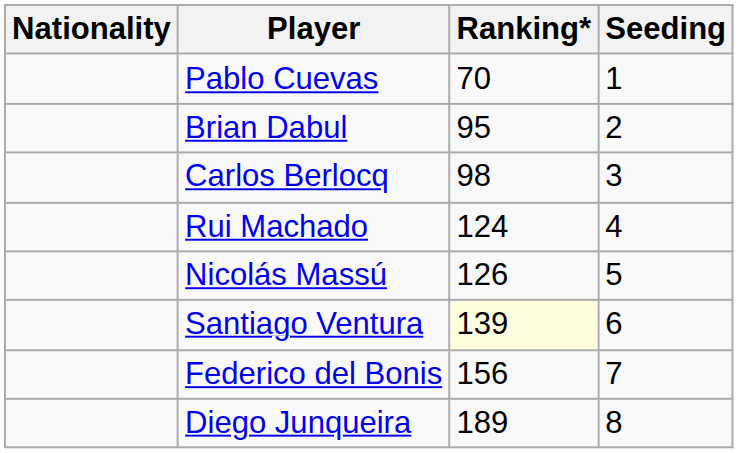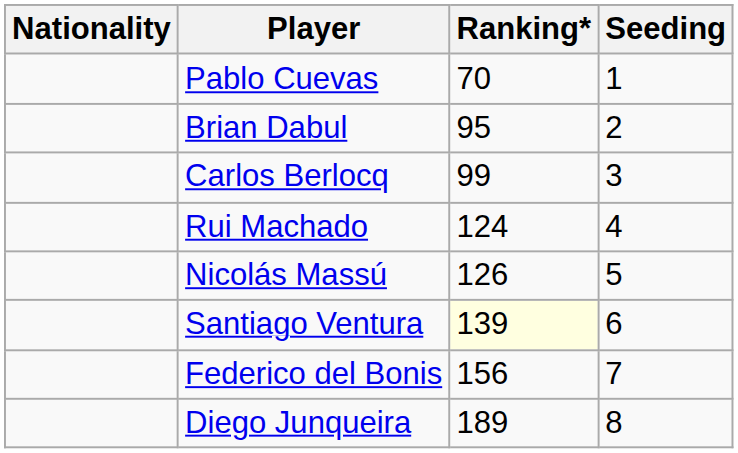Carlos Berlocq | Ranking*: 98 -> 99
